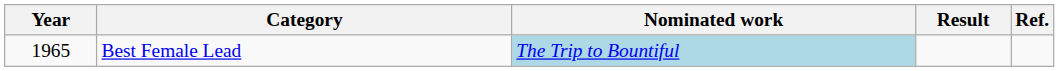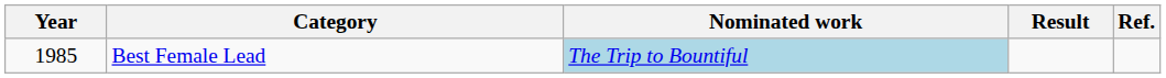Best Female Lead | Year: 1965 -> 1985
